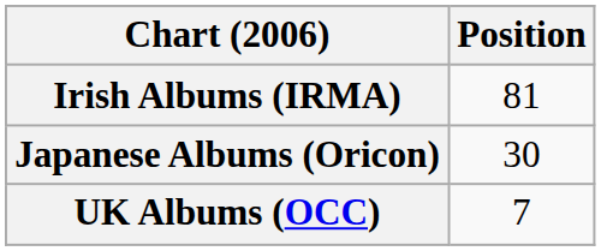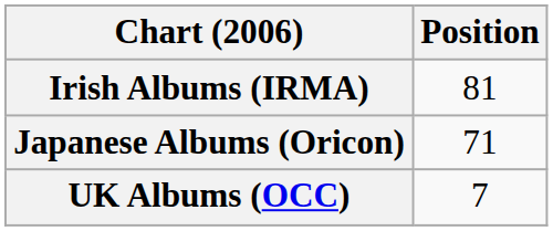Japanese Albums (Oricon) | Position: 30 -> 71
